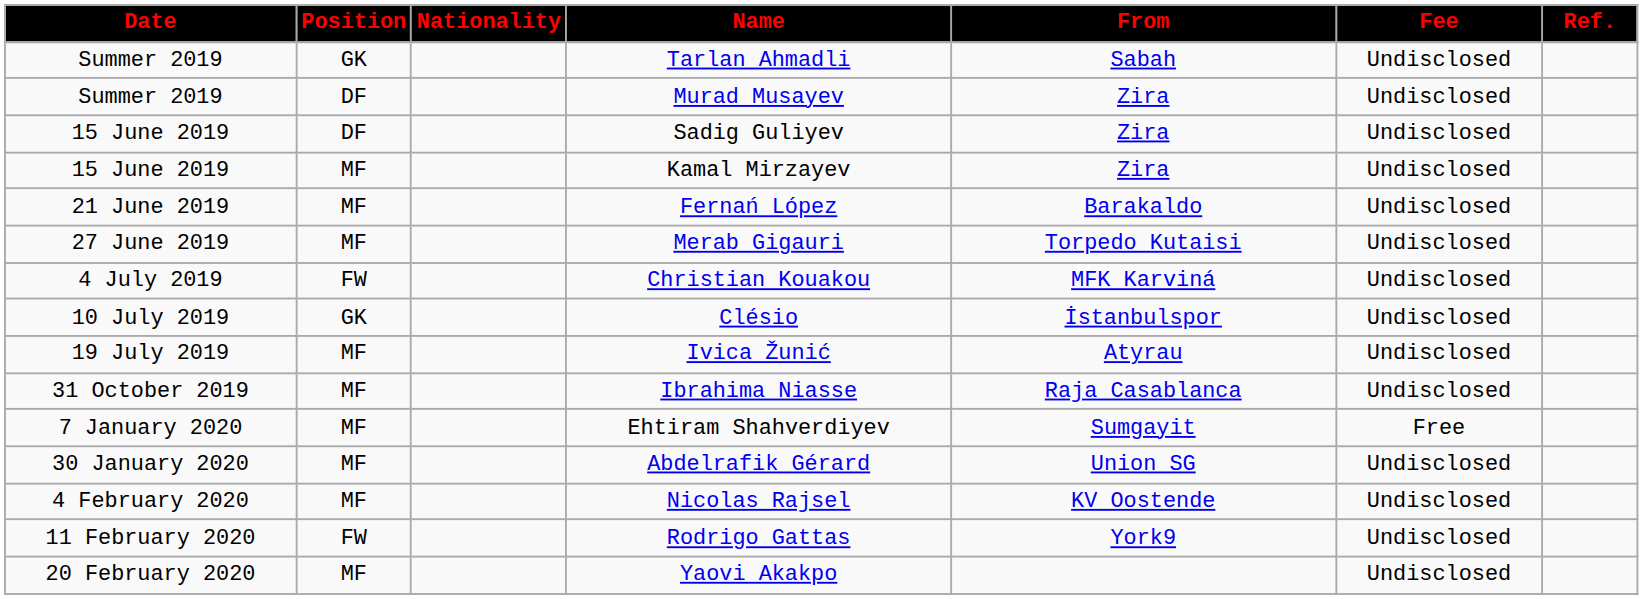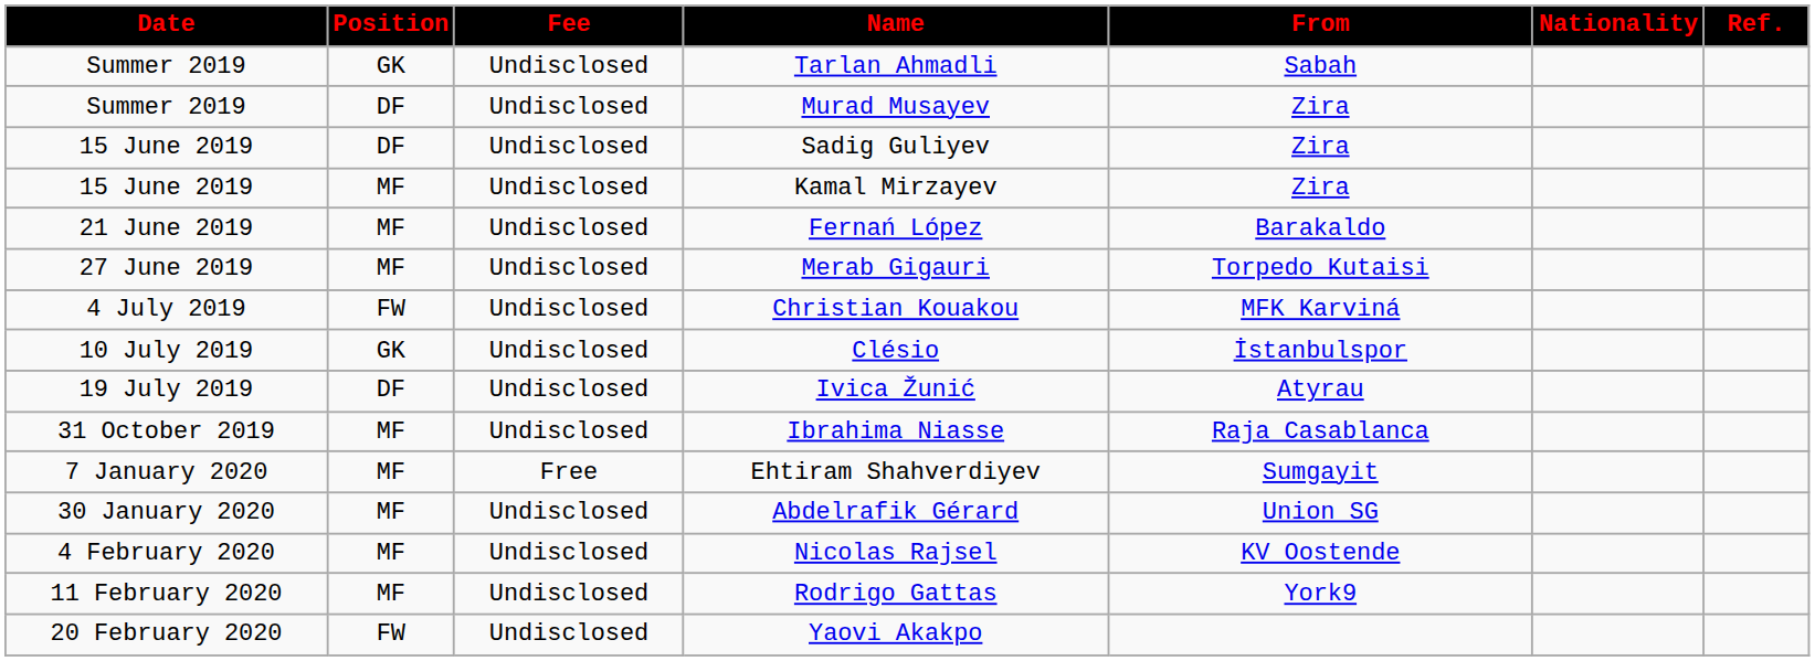columns swapped: Nationality <-> Fee
Ivica Žunić | Position: MF -> DF
Rodrigo Gattas | Position: FW -> MF
Yaovi Akakpo | Position: MF -> FW
